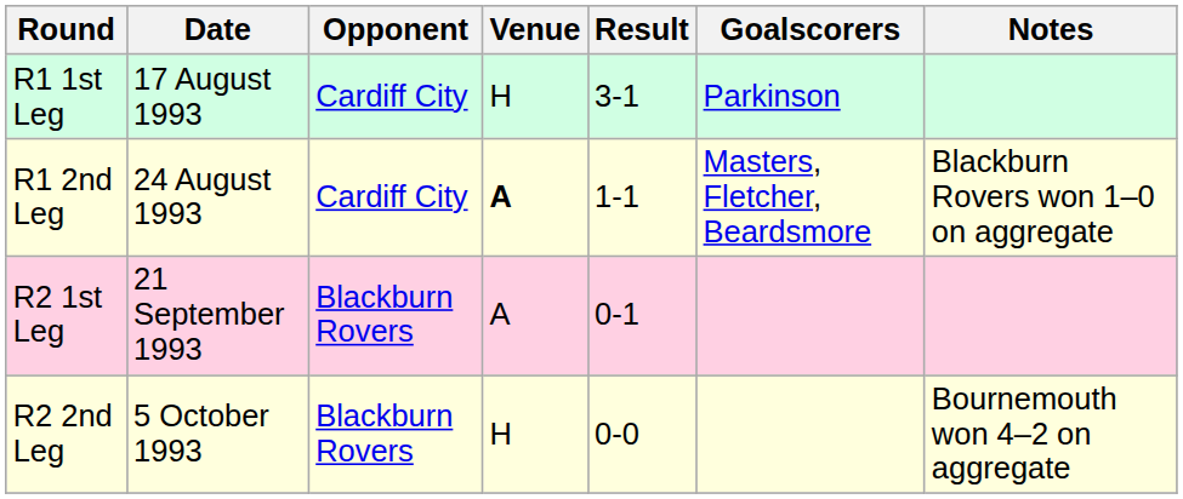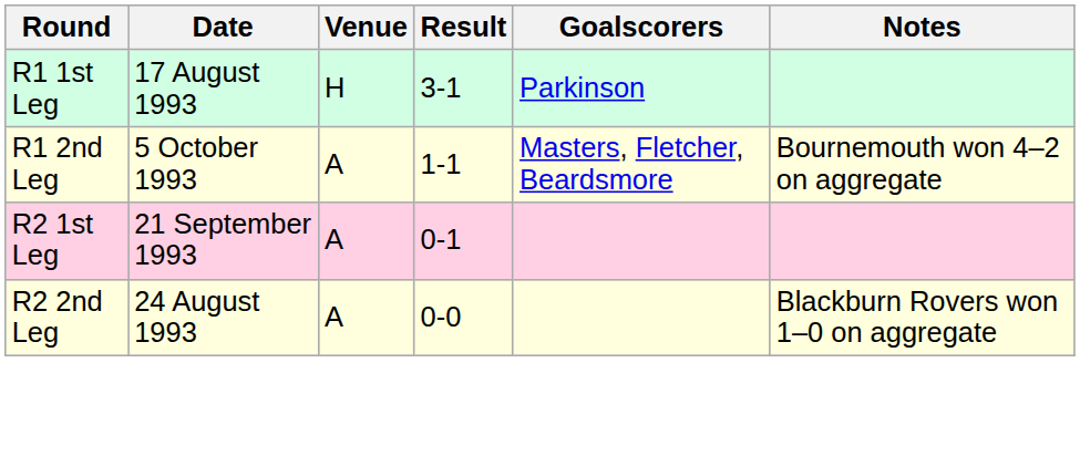- column: Opponent | Cardiff City | Cardiff City | Blackburn Rovers | Blackburn Rovers
R1 2nd Leg | Date: 24 August 1993 -> 5 October 1993
R1 2nd Leg | Venue: bold -> normal
R1 2nd Leg | Notes: Blackburn Rovers won 1–0 on aggregate -> Bournemouth won 4–2 on aggregate
R2 2nd Leg | Date: 5 October 1993 -> 24 August 1993
R2 2nd Leg | Venue: H -> A
R2 2nd Leg | Notes: Bournemouth won 4–2 on aggregate -> Blackburn Rovers won 1–0 on aggregate
